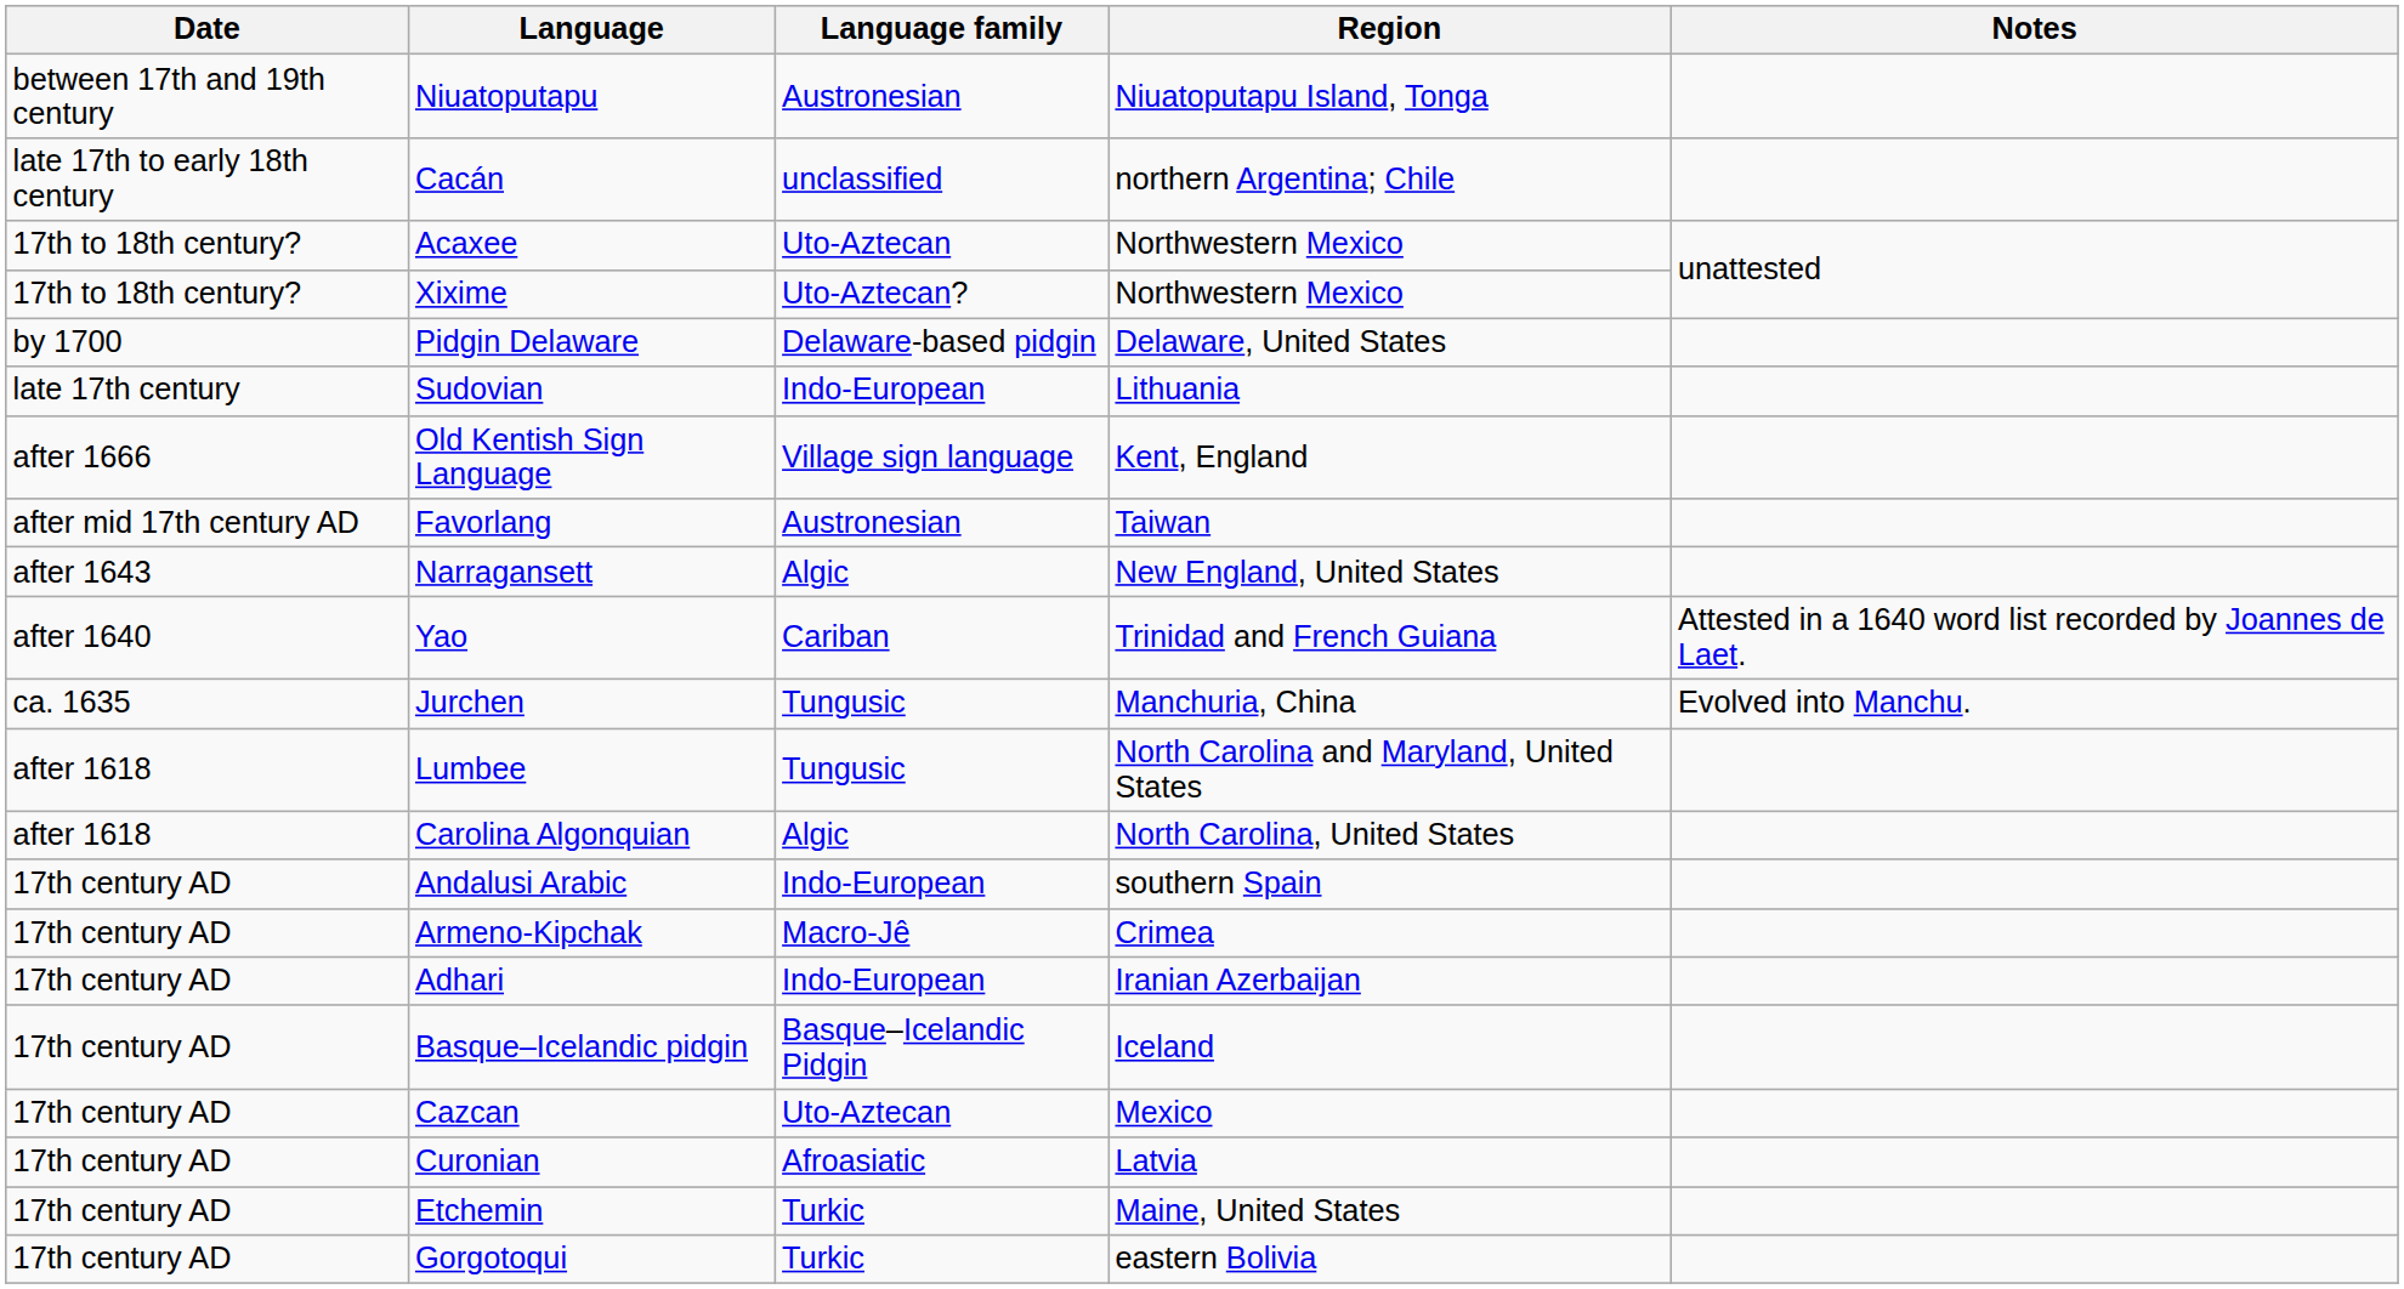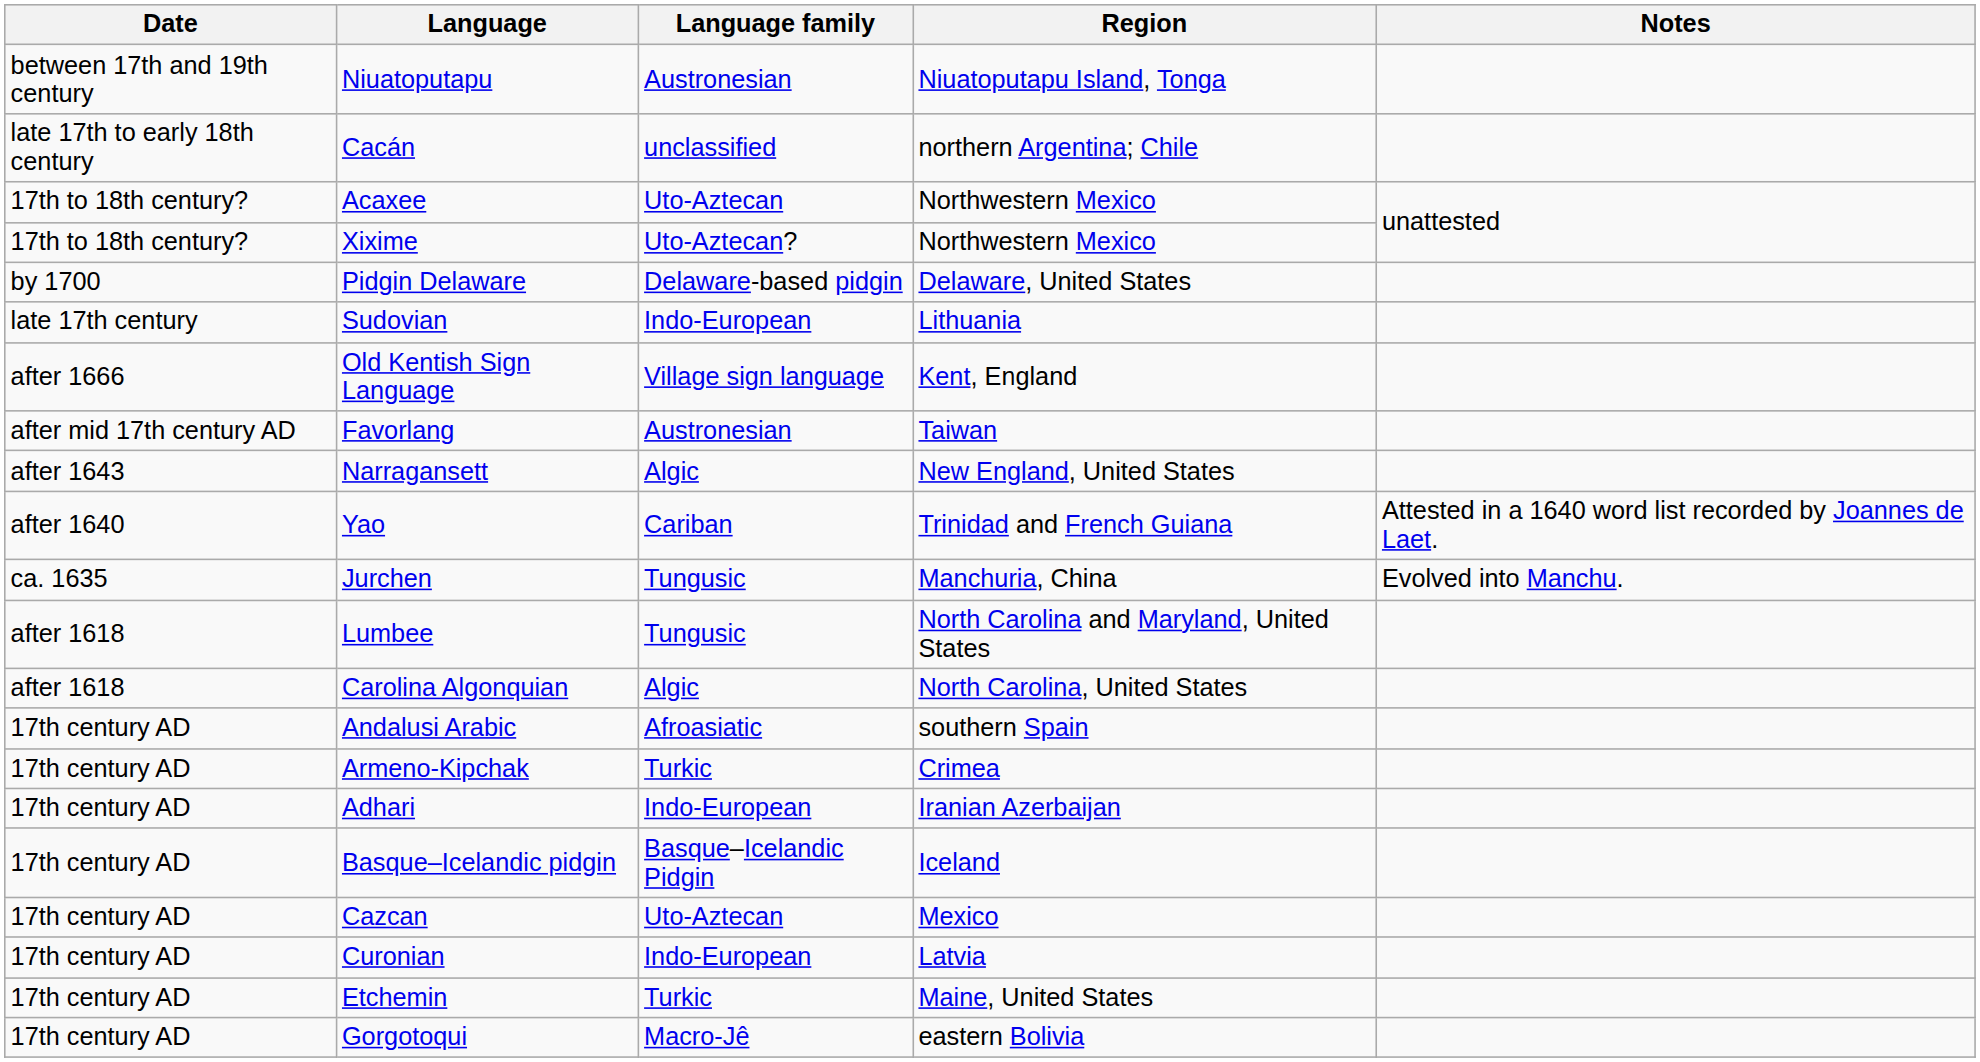Andalusi Arabic | Language family: Indo-European -> Afroasiatic
Armeno-Kipchak | Language family: Macro-Jê -> Turkic
Curonian | Language family: Afroasiatic -> Indo-European
Gorgotoqui | Language family: Turkic -> Macro-Jê
